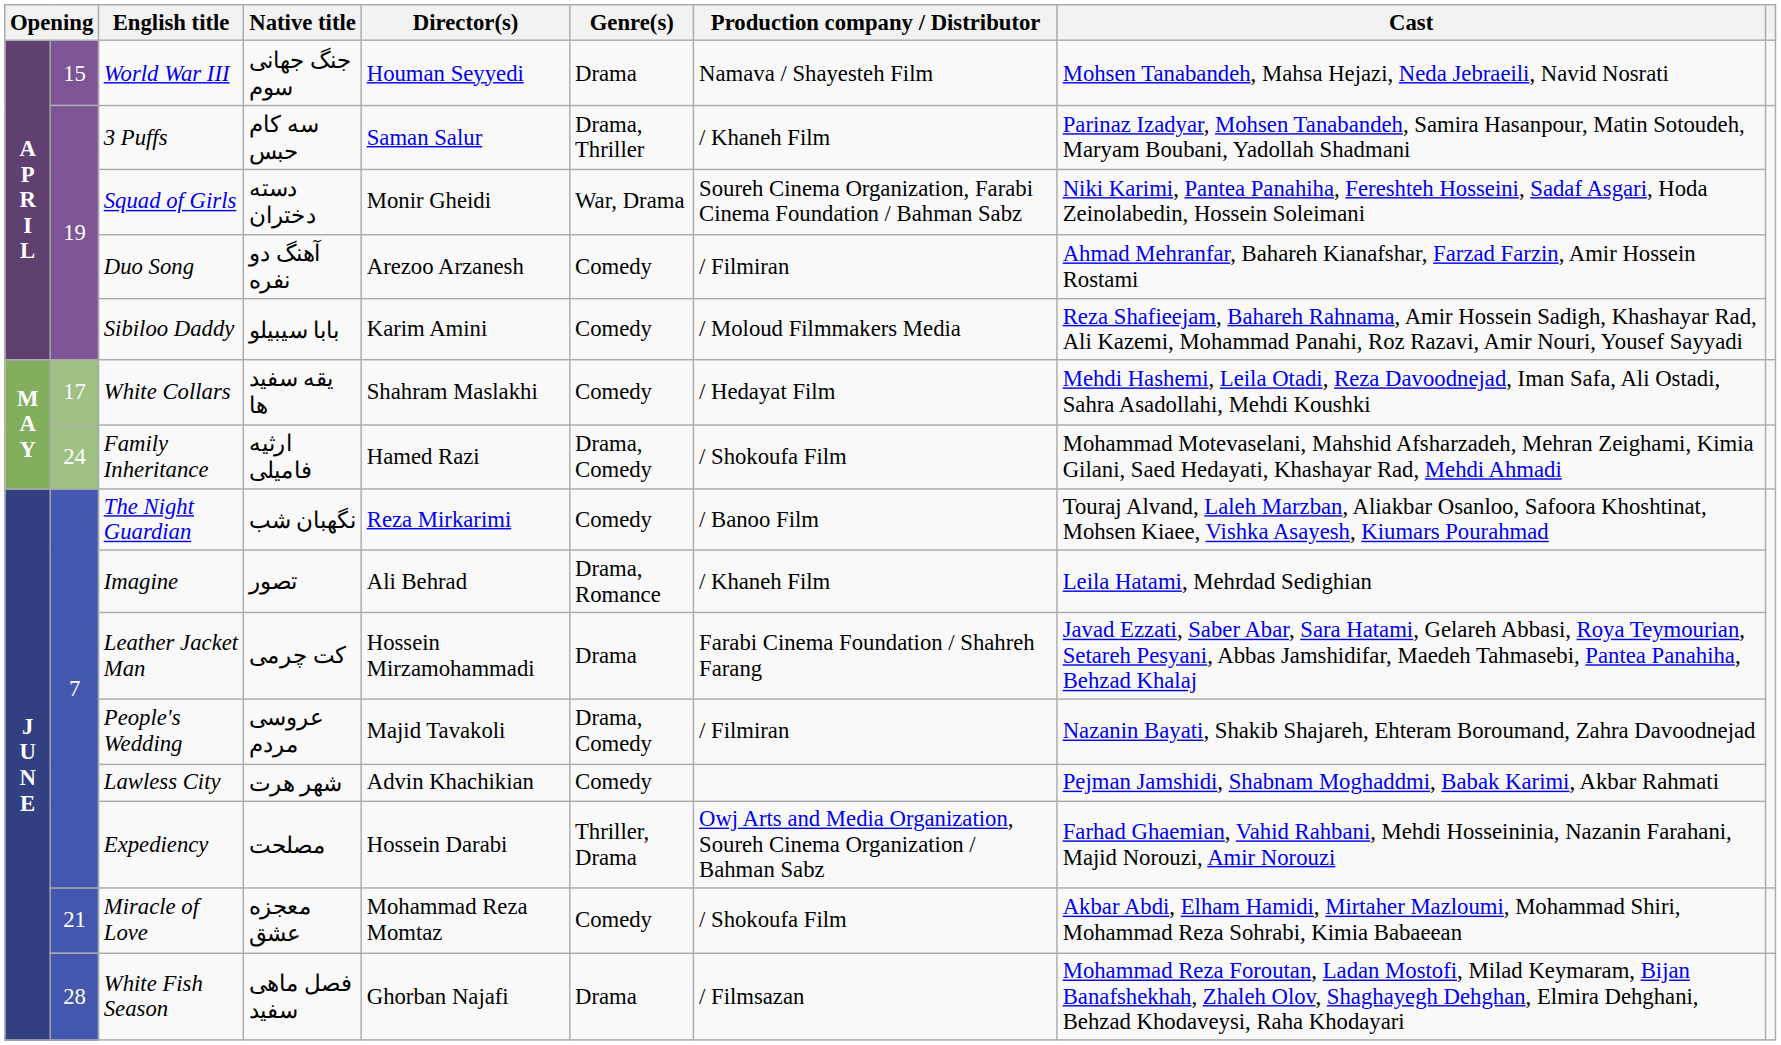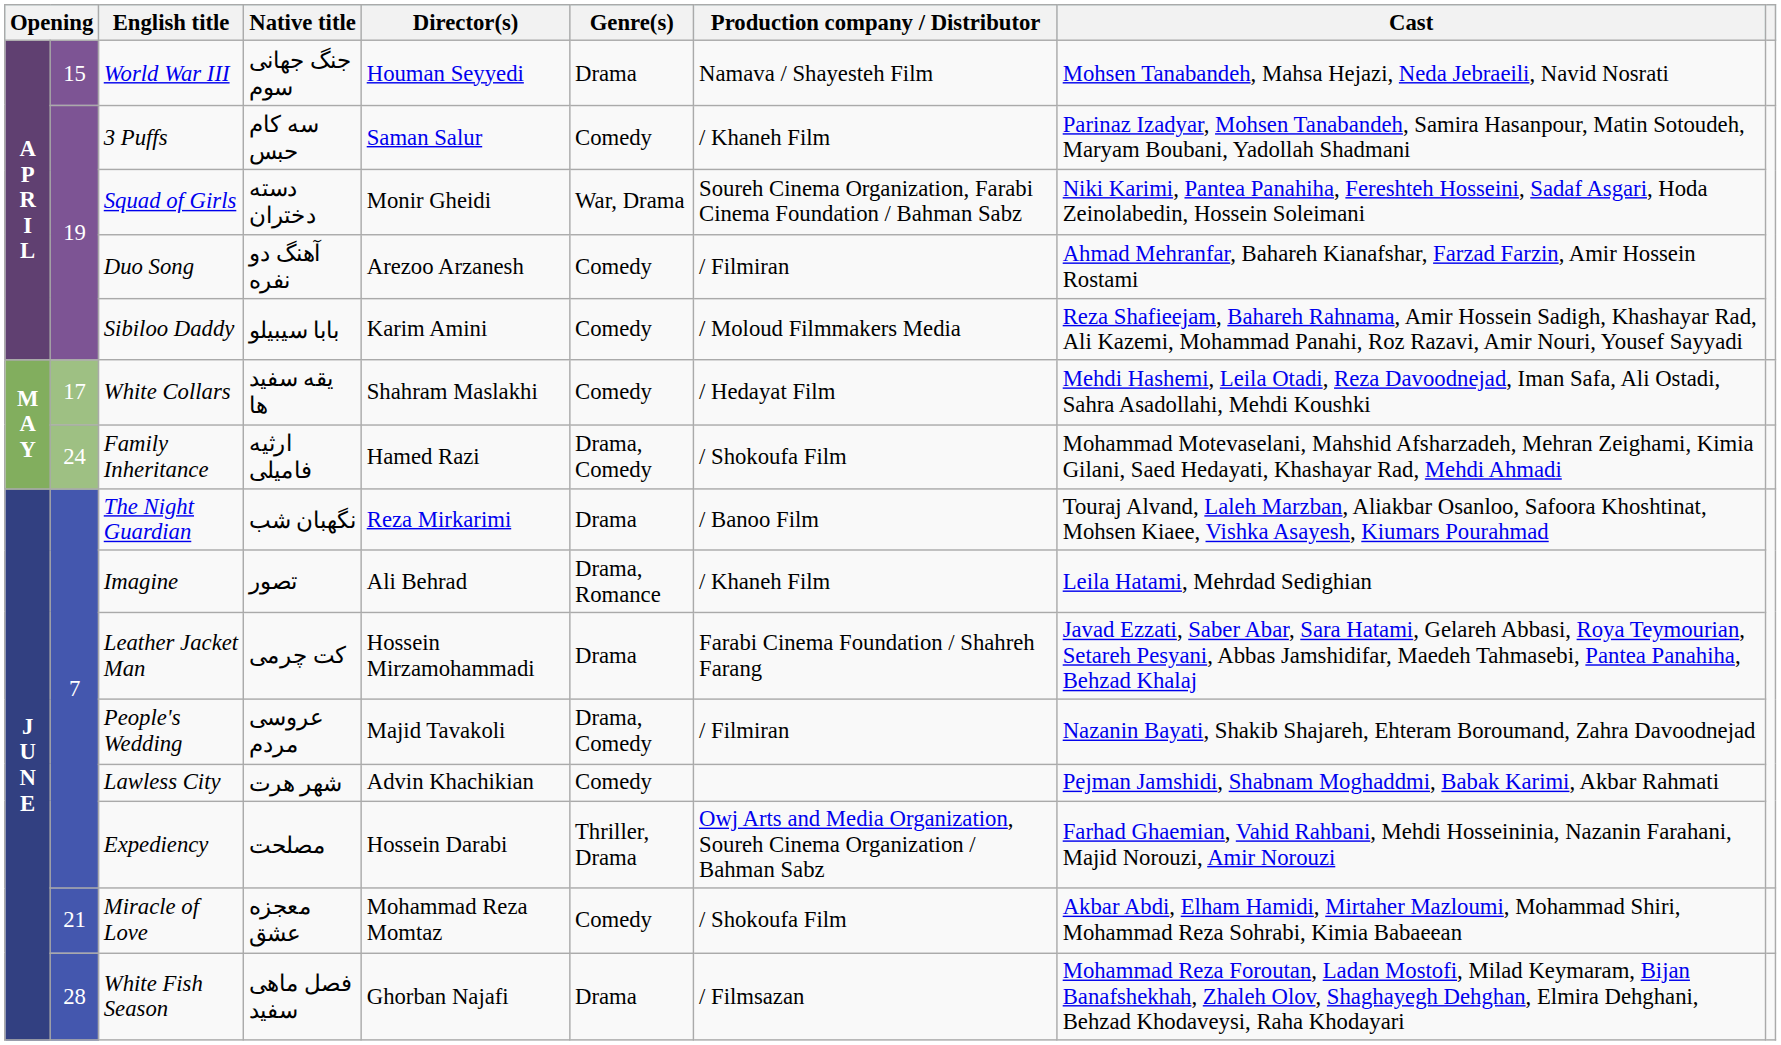3 Puffs | Genre(s): Drama, Thriller -> Comedy
The Night Guardian | Genre(s): Comedy -> Drama
